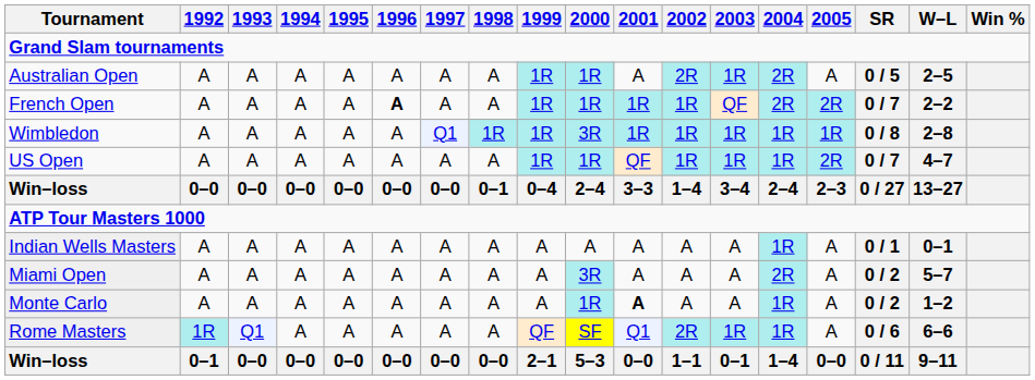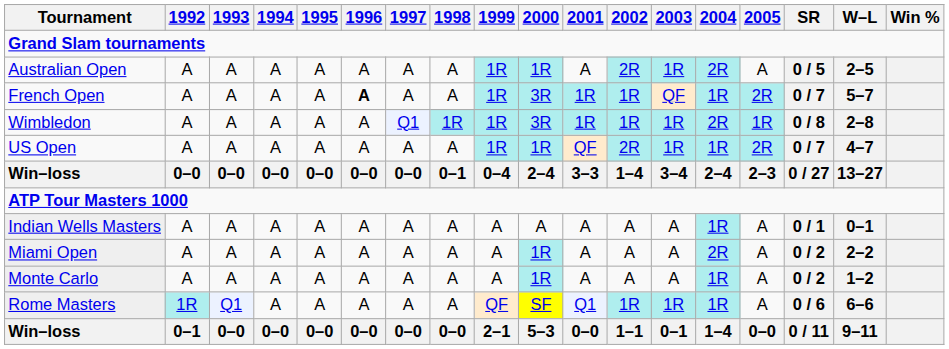French Open | 2000: 1R -> 3R
French Open | 2004: 2R -> 1R
French Open | W–L: 2–2 -> 5–7
Wimbledon | 2004: 1R -> 2R
US Open | 2002: 1R -> 2R
Miami Open | 2000: 3R -> 1R
Miami Open | W–L: 5–7 -> 2–2
Monte Carlo | 2001: bold -> normal
Rome Masters | 2002: 2R -> 1R
